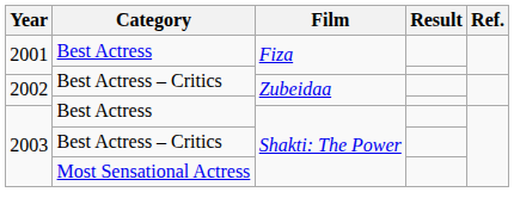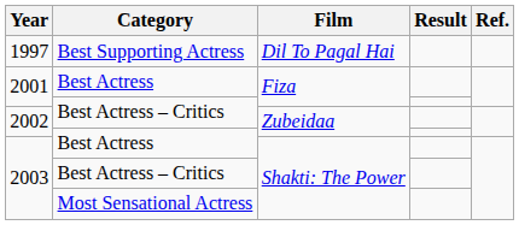+ row: 1997 | Best Supporting Actress | Dil To Pagal Hai
